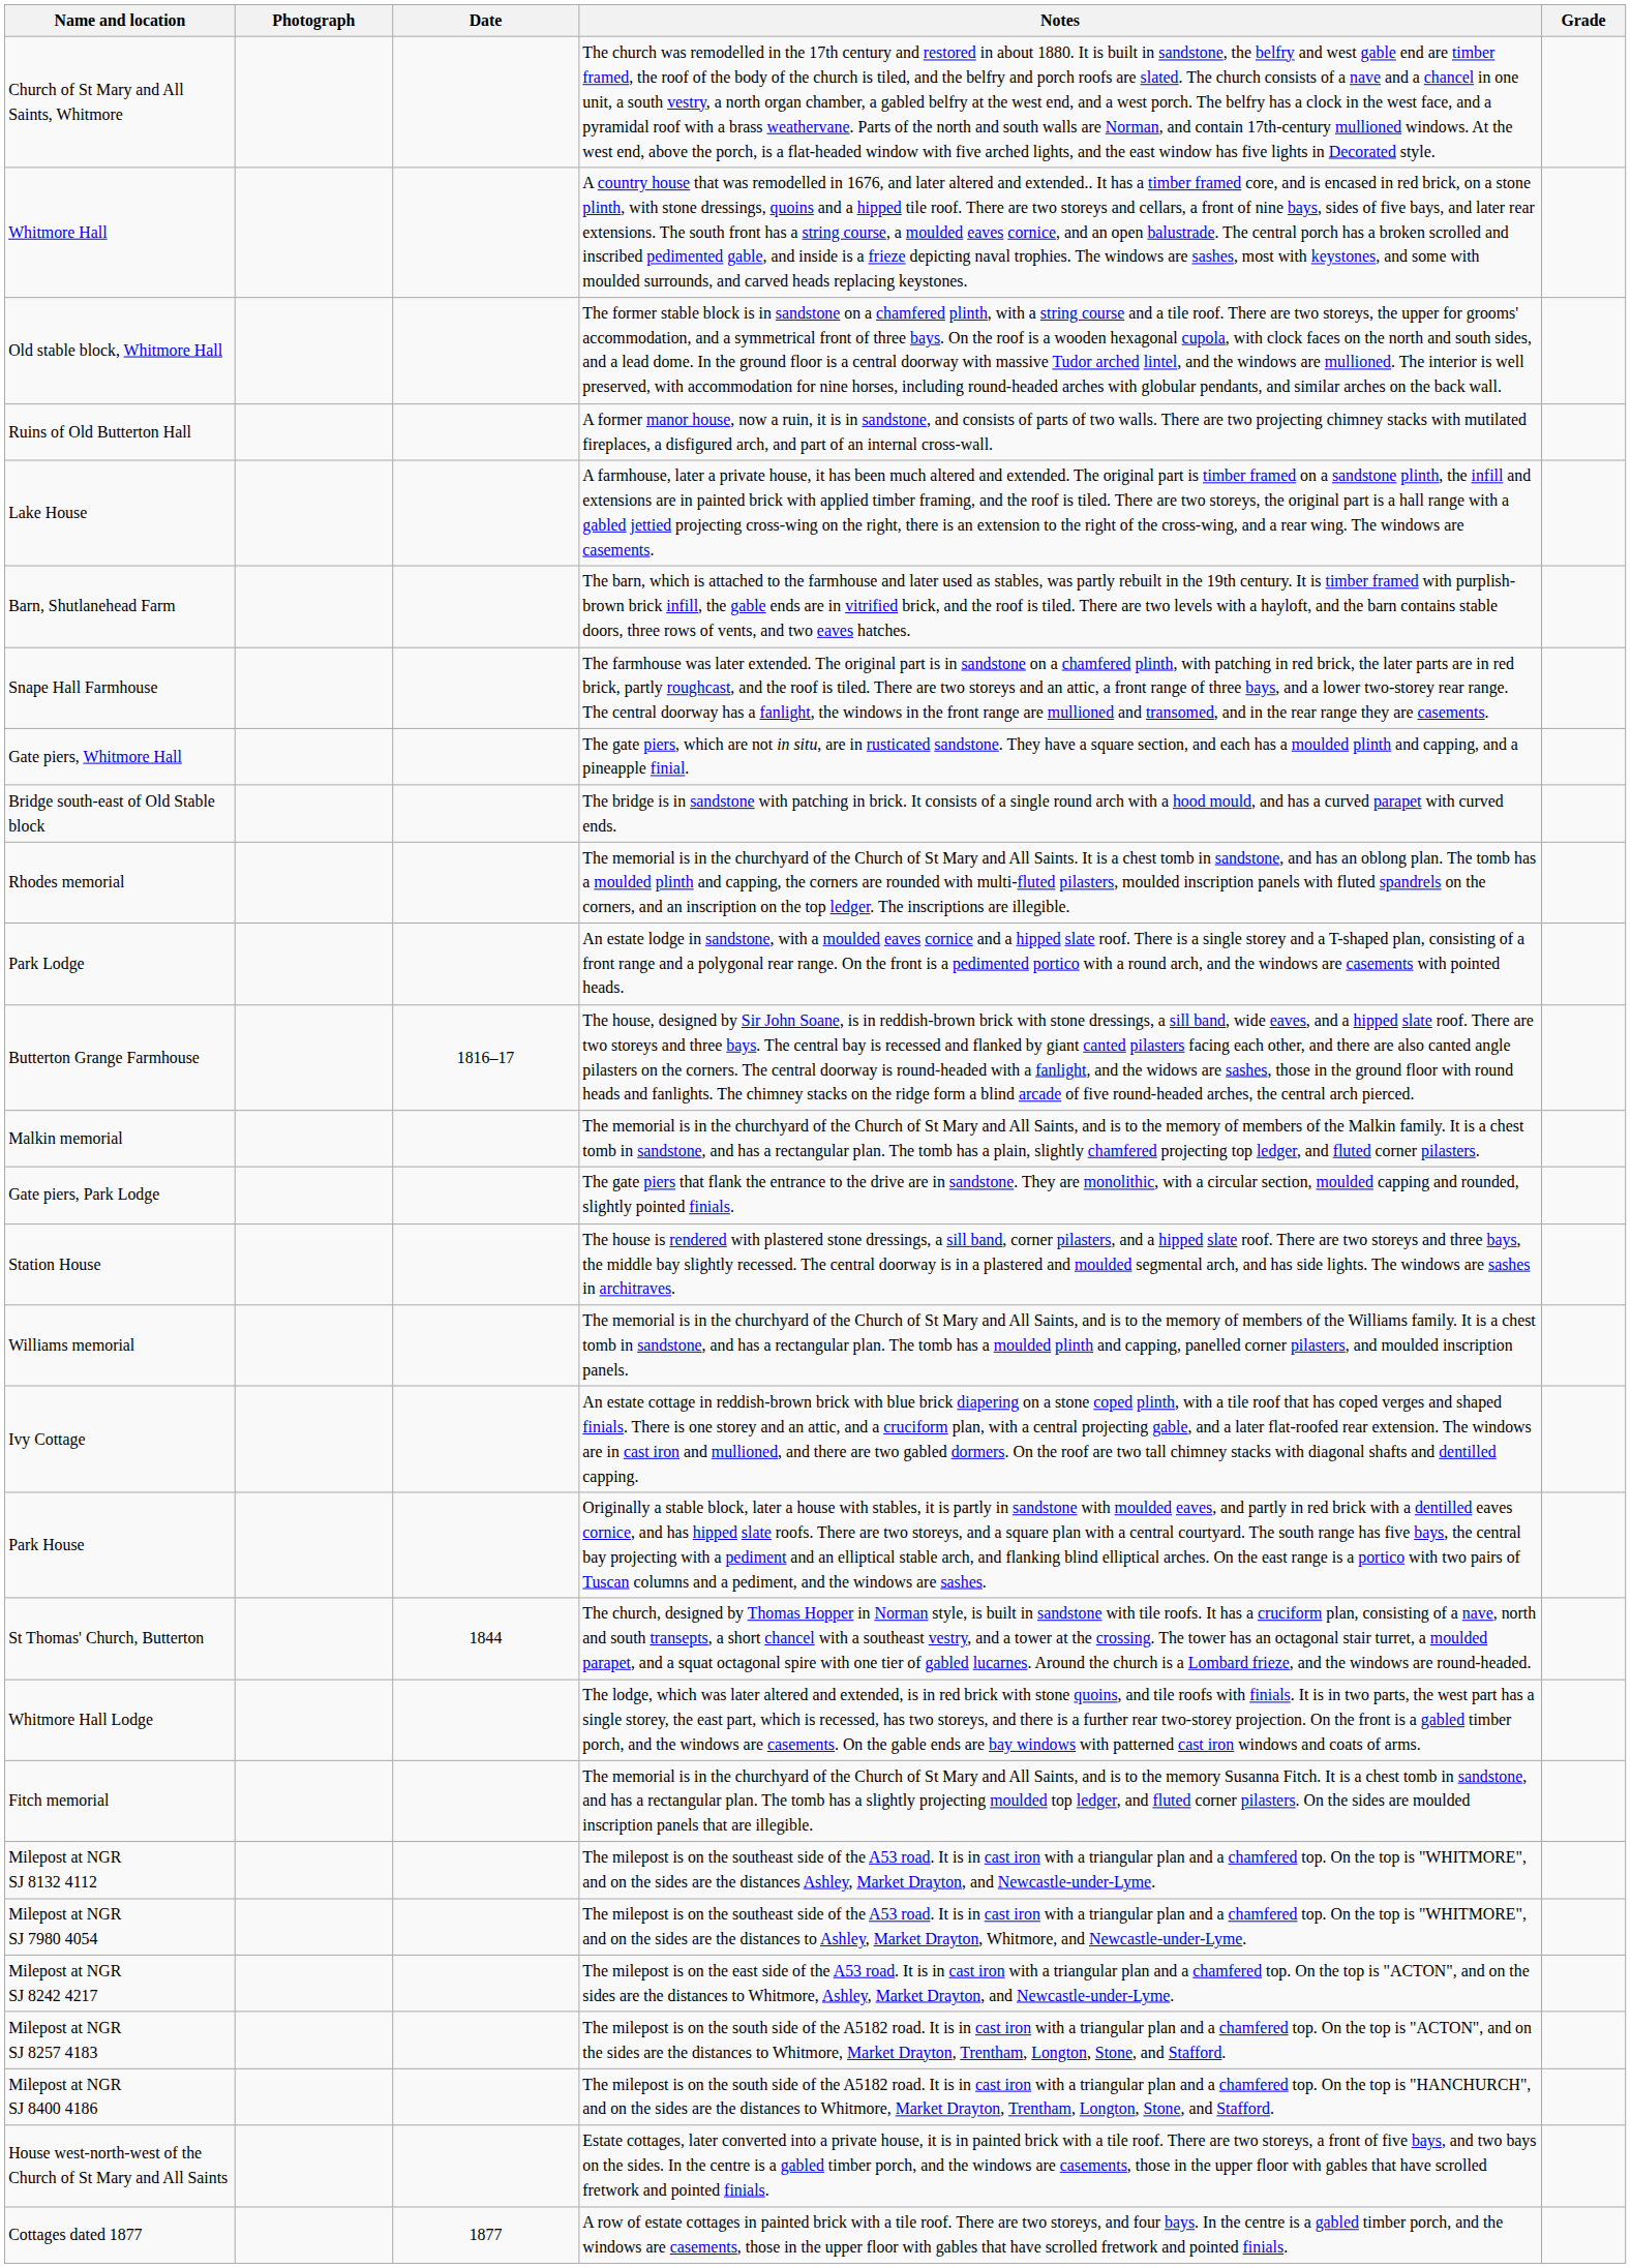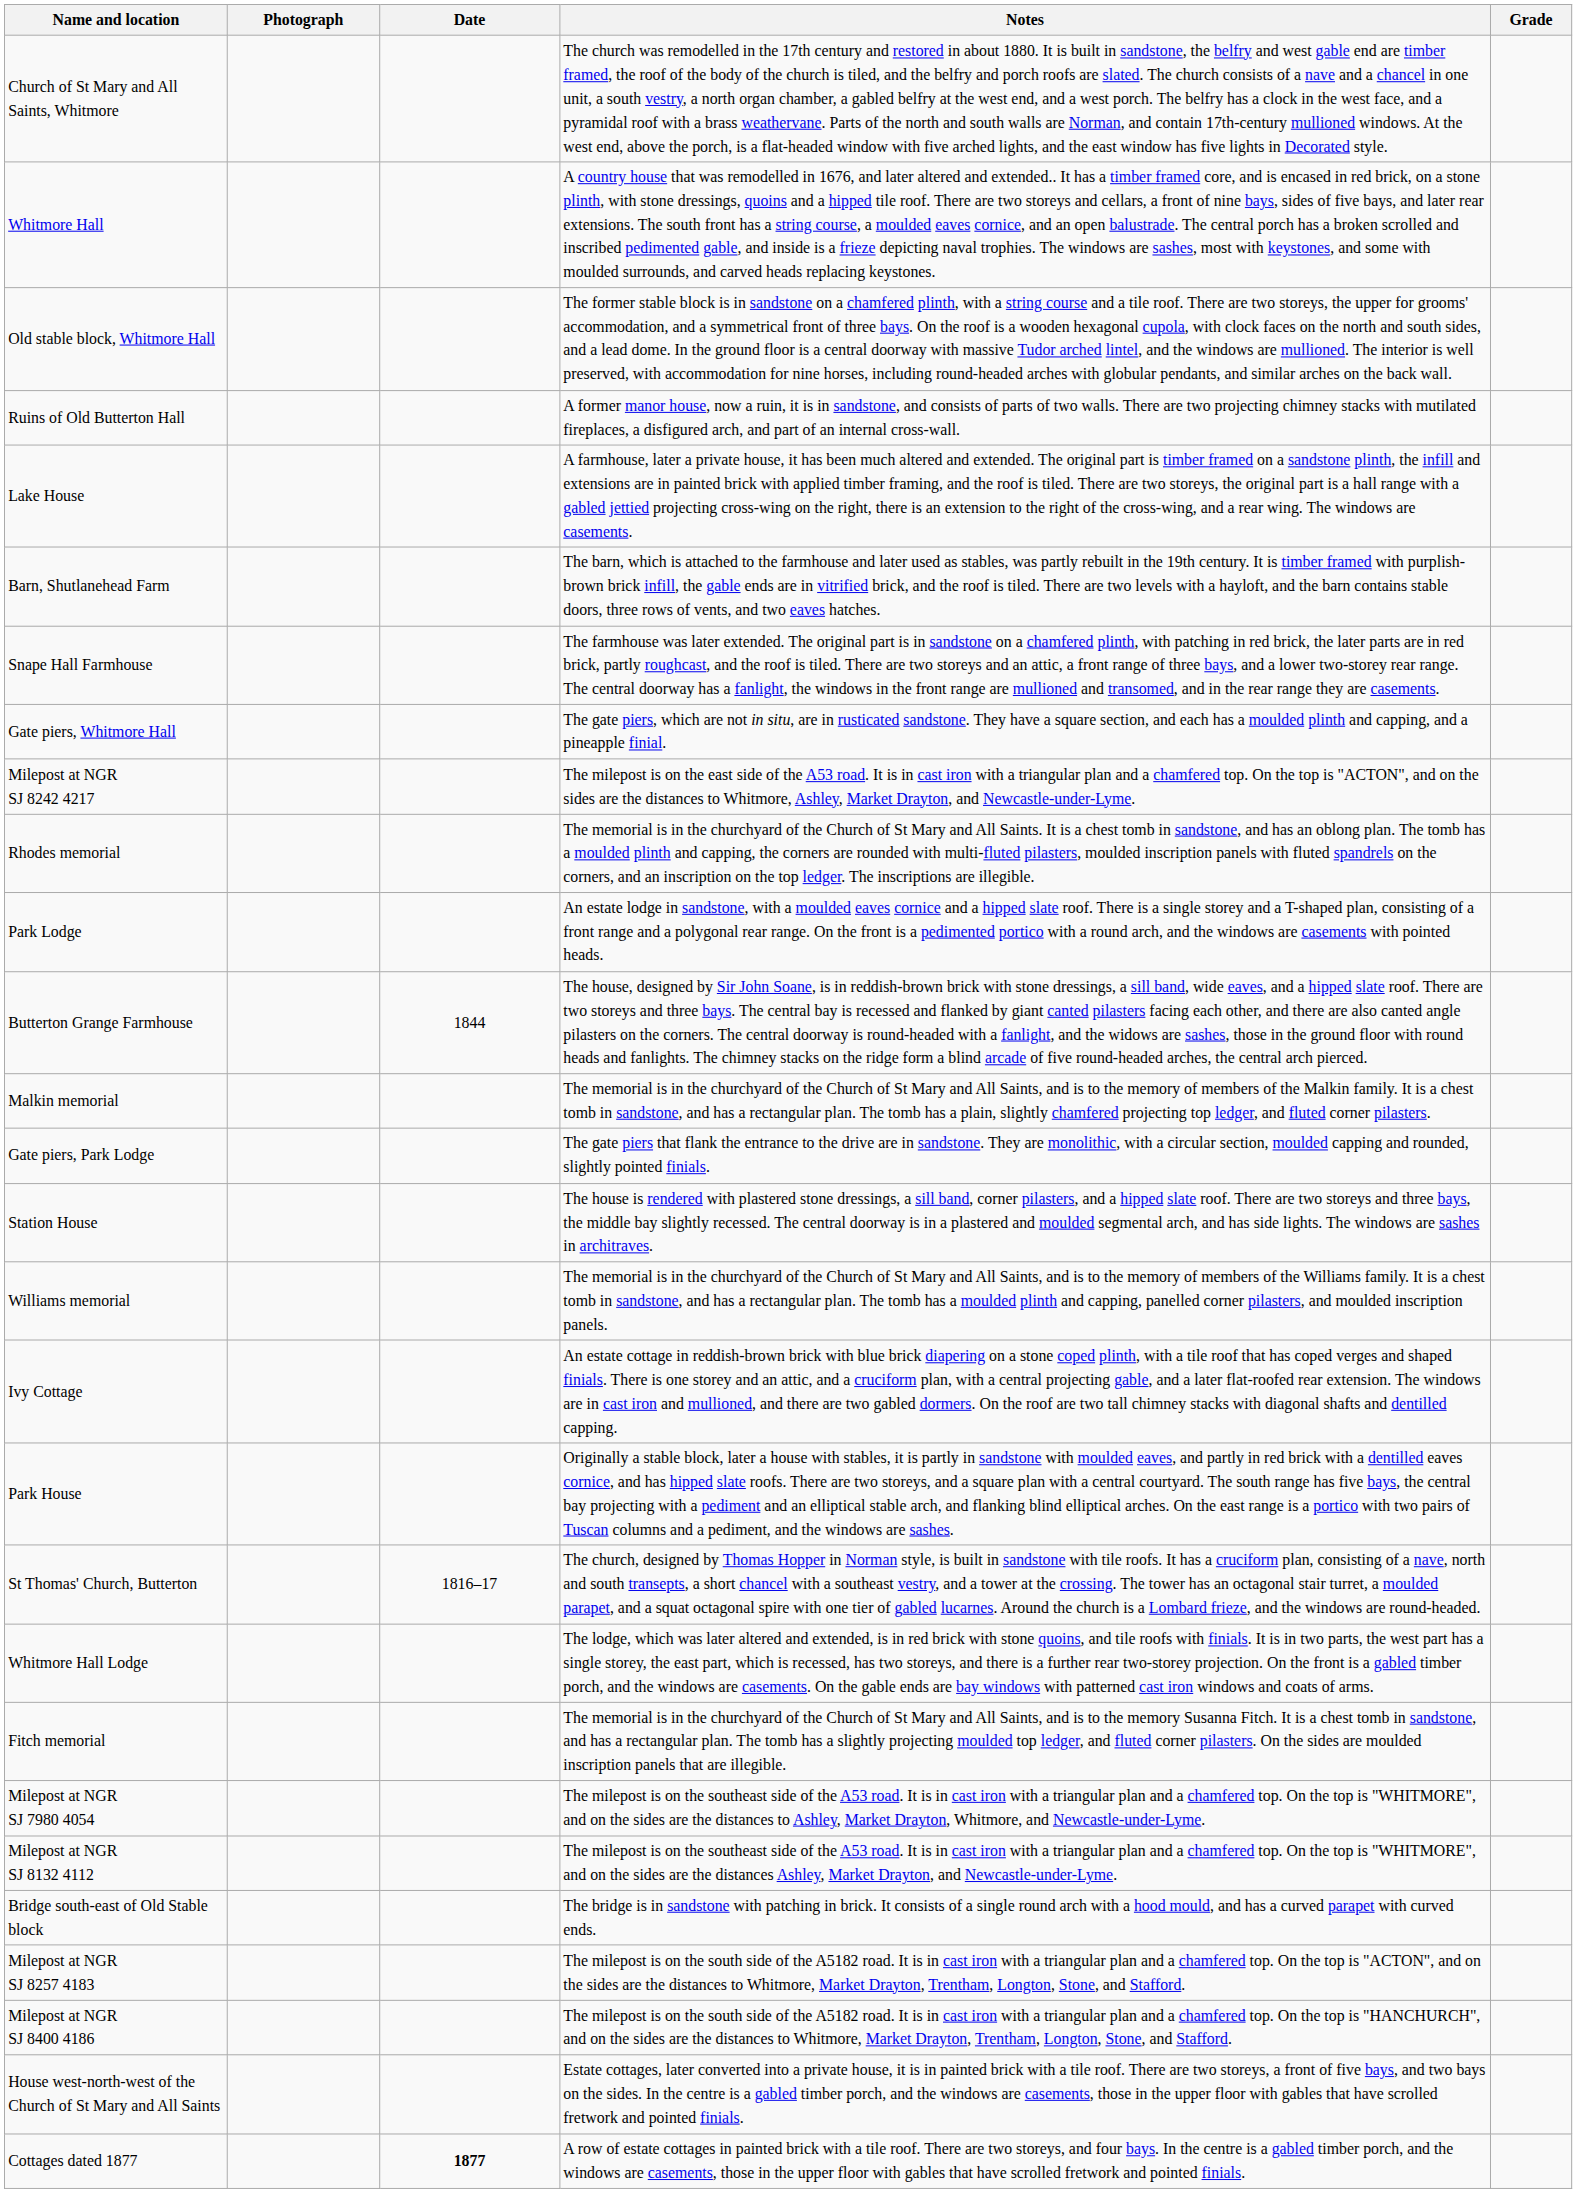rows swapped: Bridge south-east of Old Stable block <-> Milepost at NGR SJ 8242 4217
Butterton Grange Farmhouse | Date: 1816–17 -> 1844
St Thomas' Church, Butterton | Date: 1844 -> 1816–17
rows swapped: Milepost at NGR SJ 7980 4054 <-> Milepost at NGR SJ 8132 4112
Cottages dated 1877 | Date: normal -> bold
